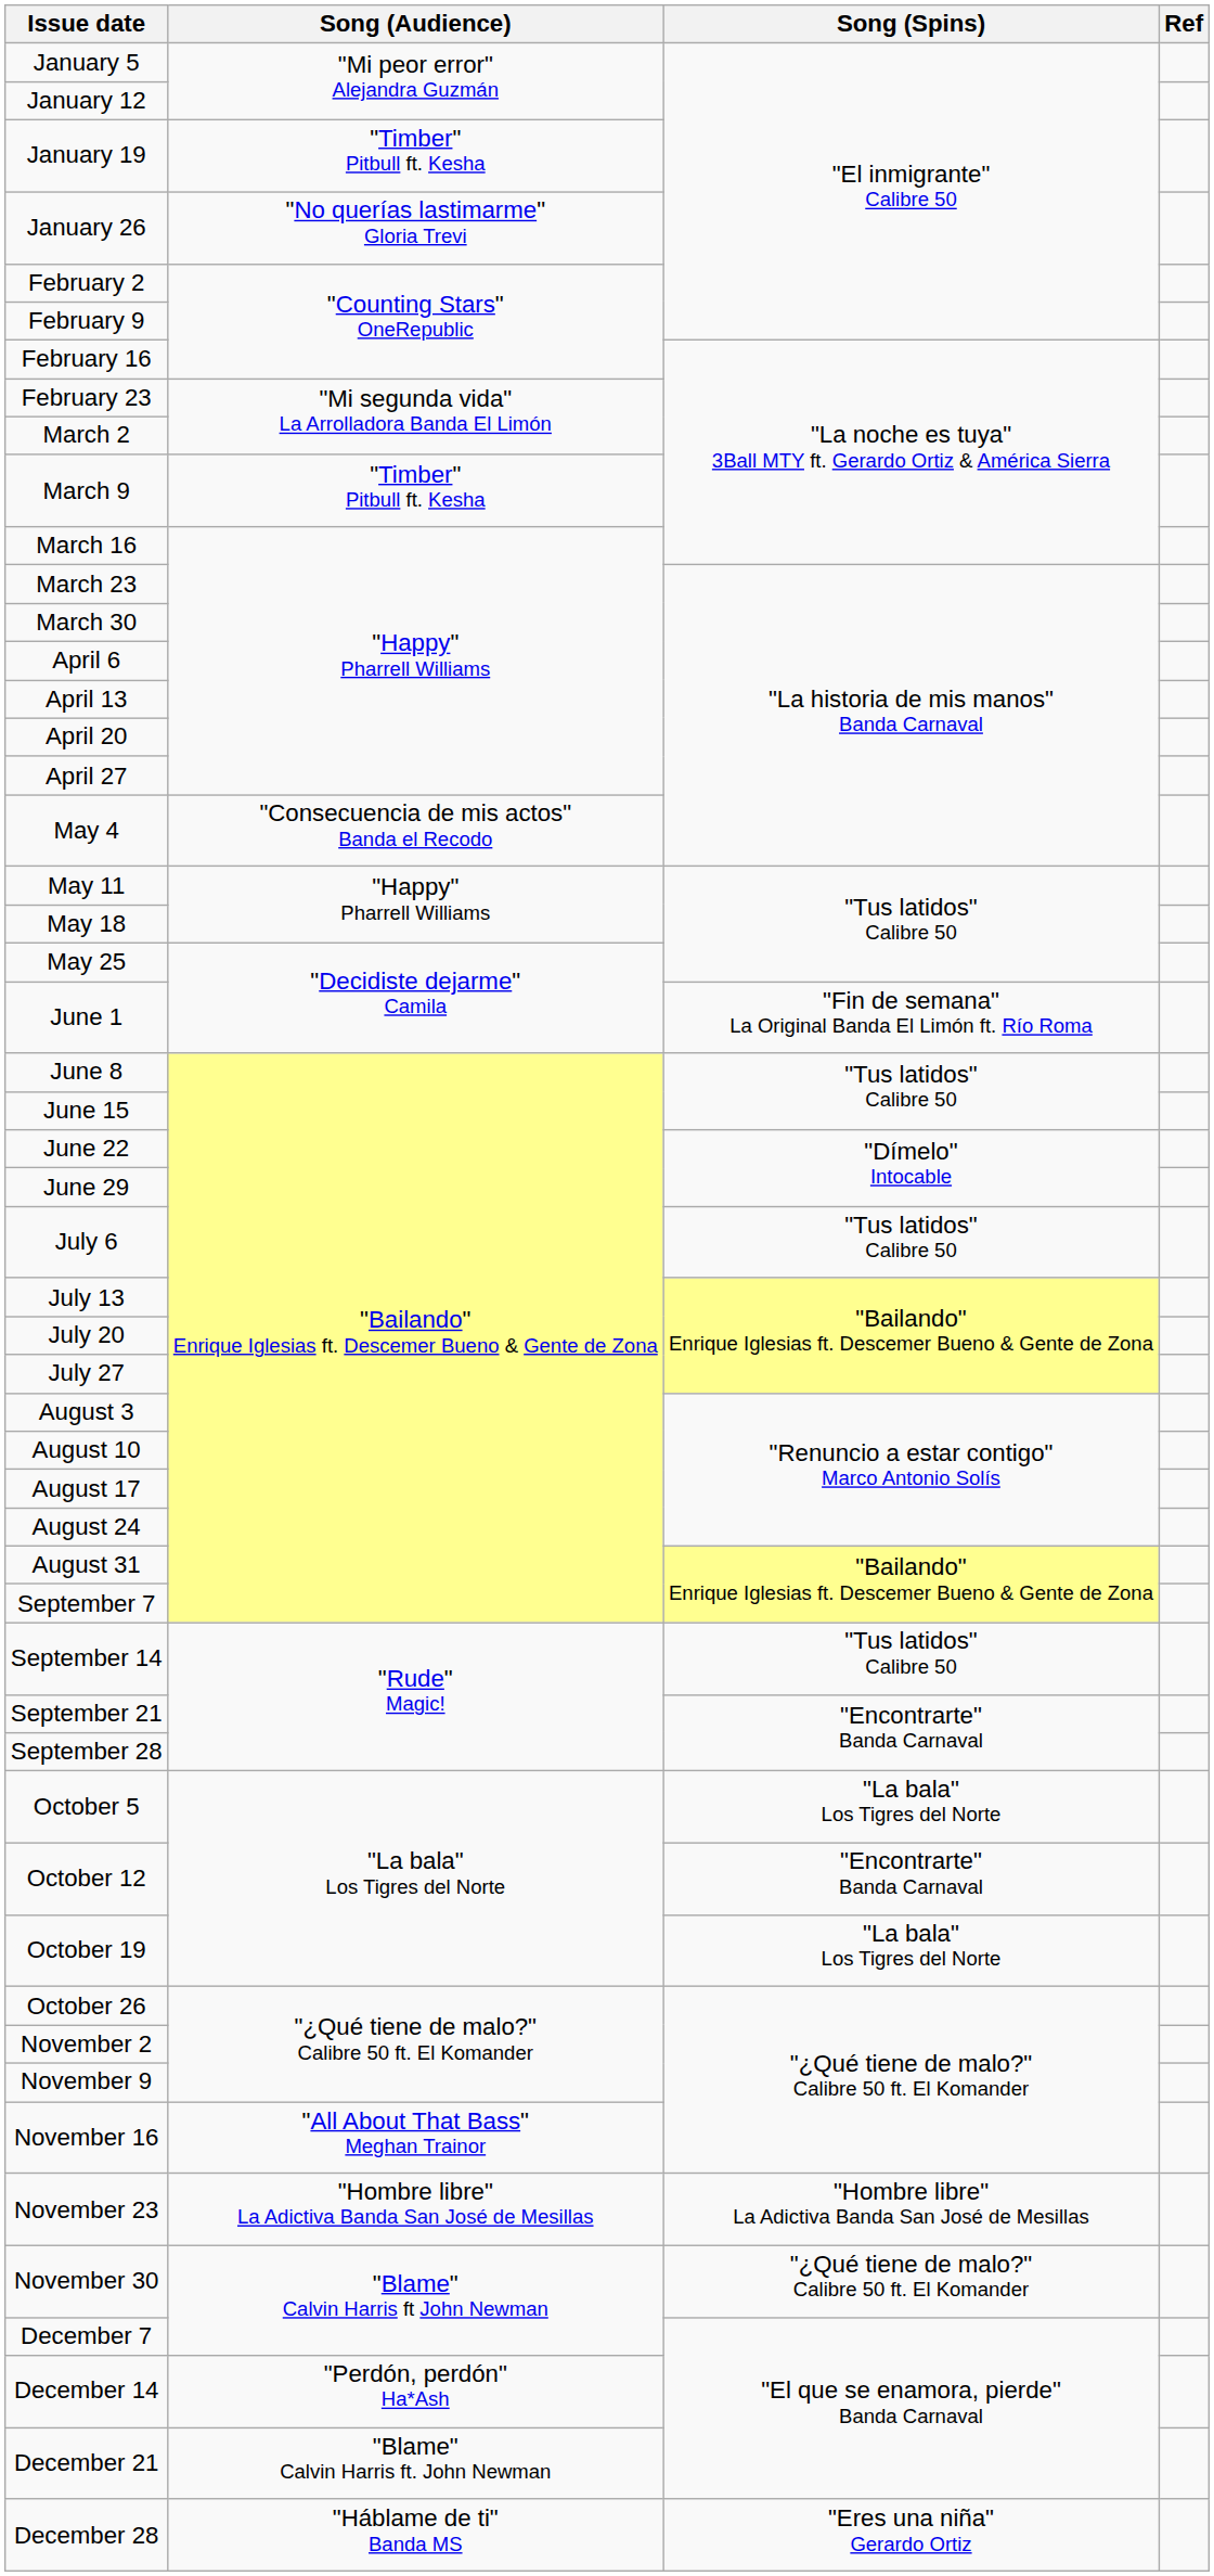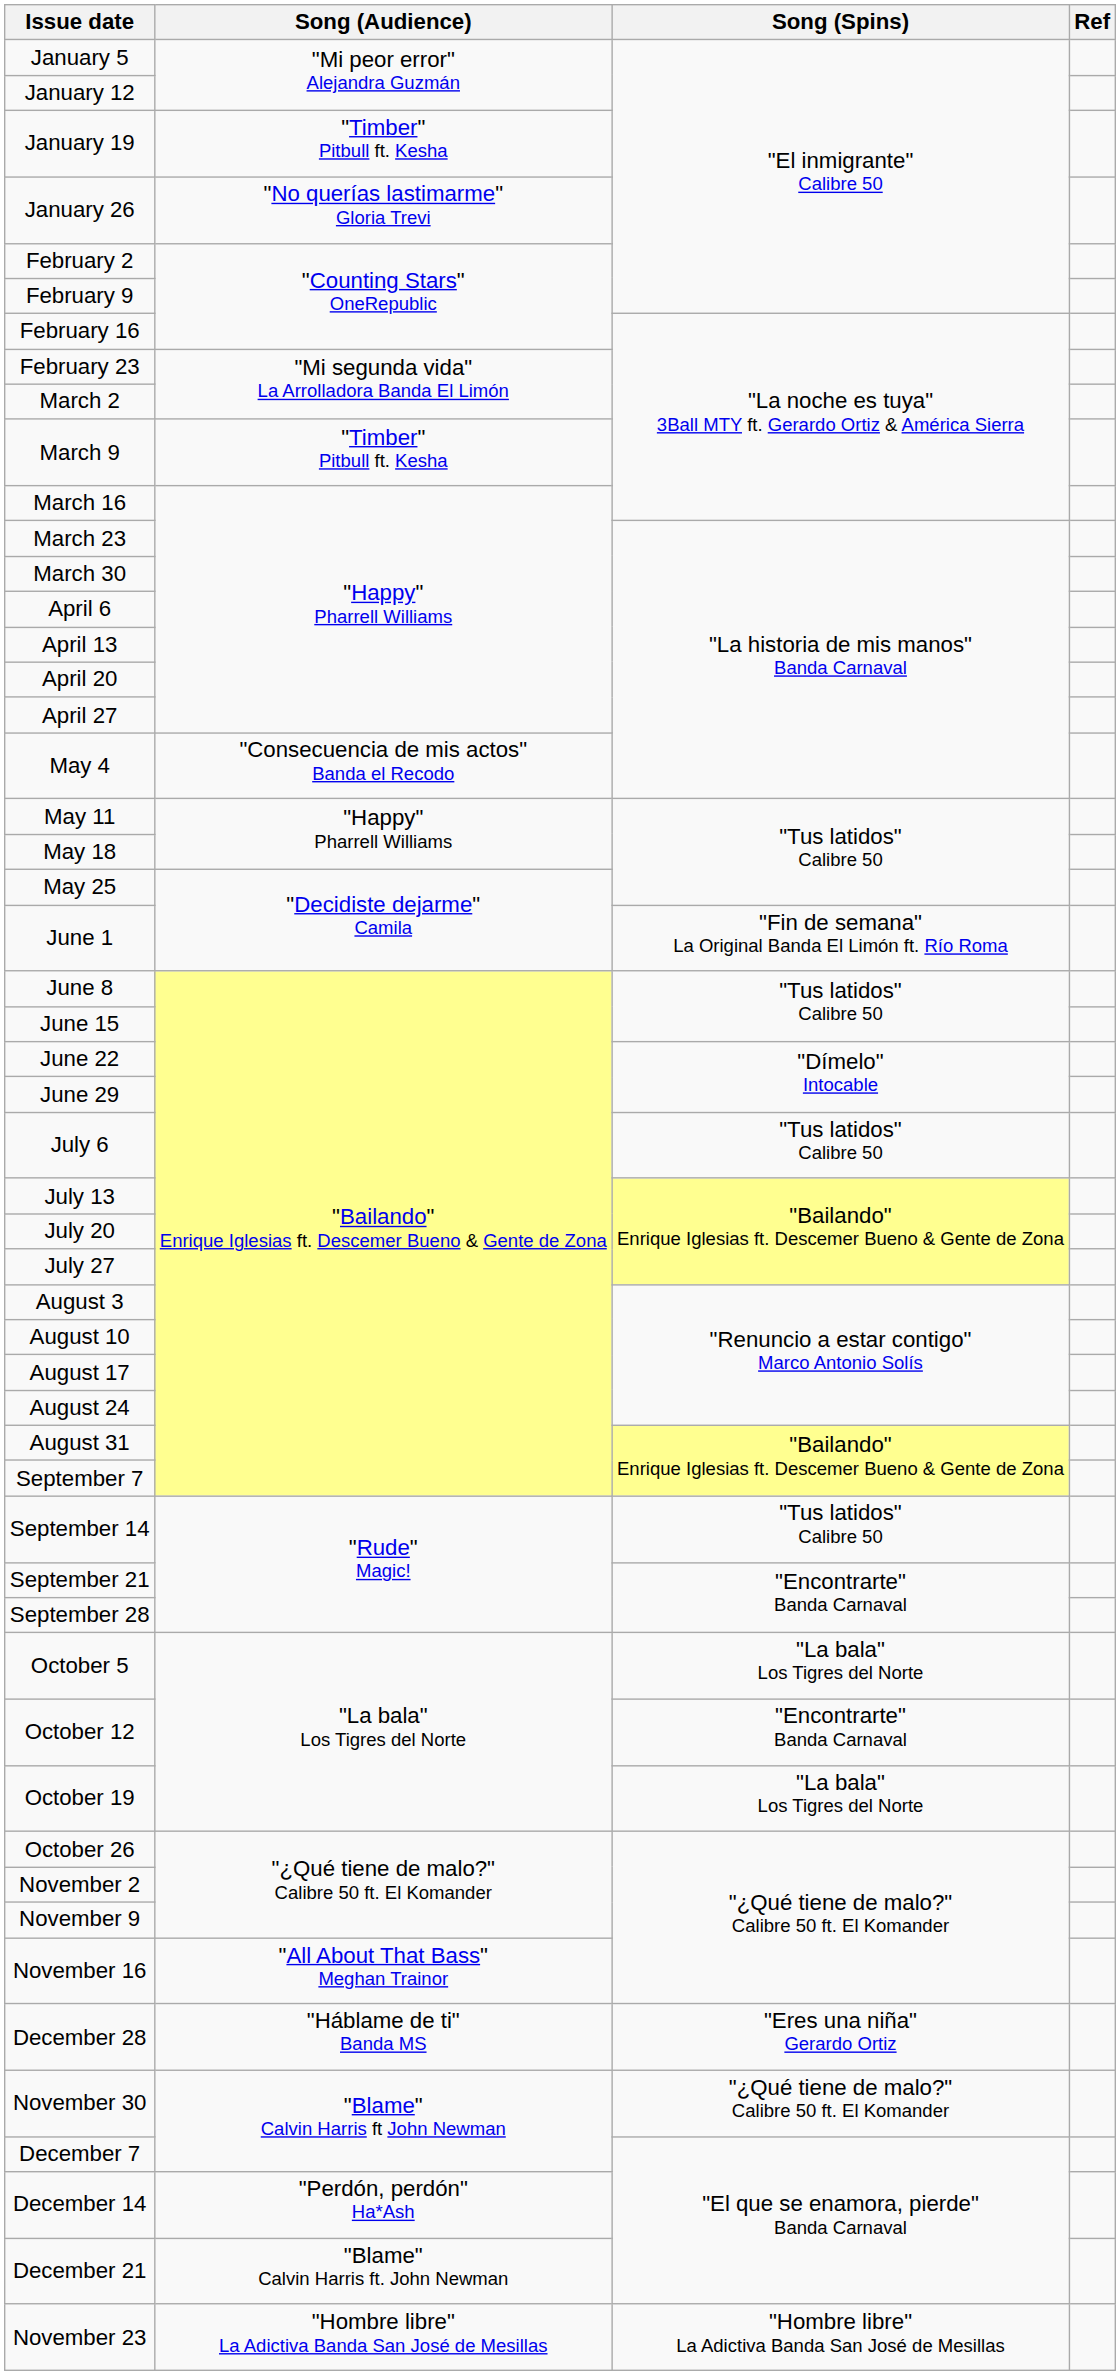rows swapped: November 23 <-> December 28
